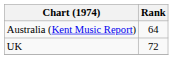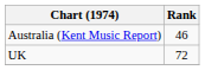Australia (Kent Music Report) | Rank: 64 -> 46
